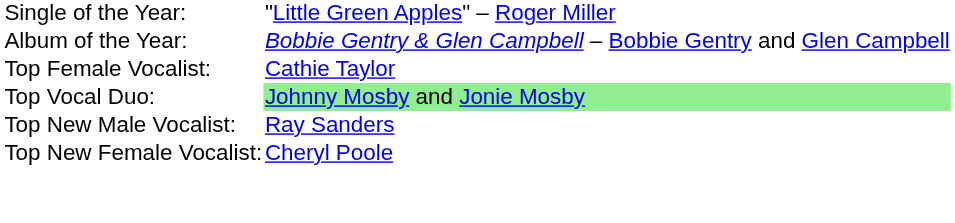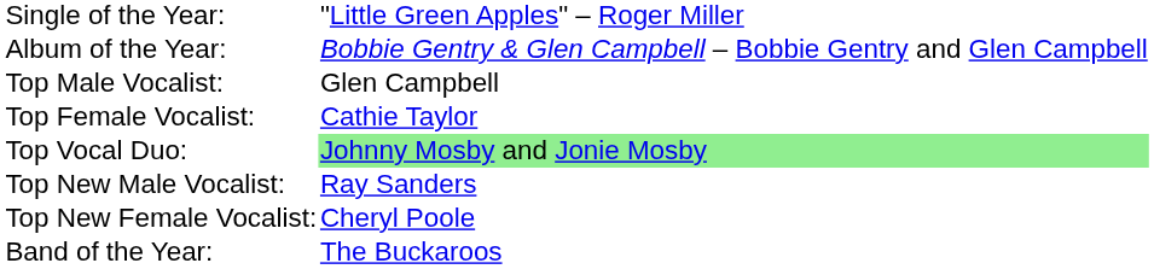+ row: Top Male Vocalist: | Glen Campbell
+ row: Band of the Year: | The Buckaroos
